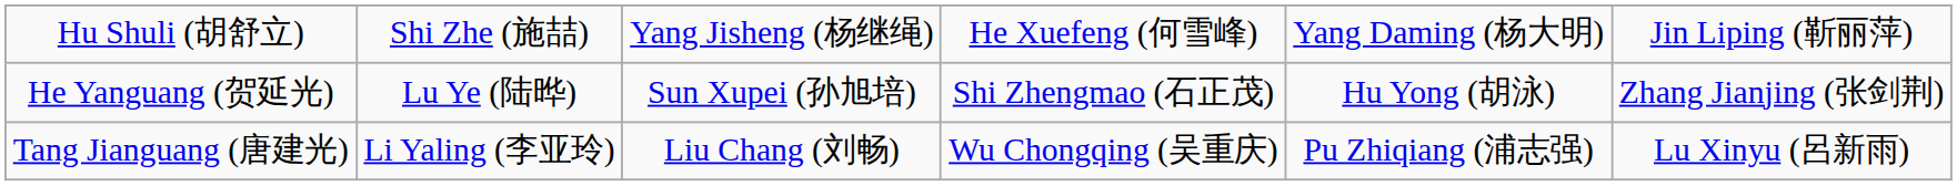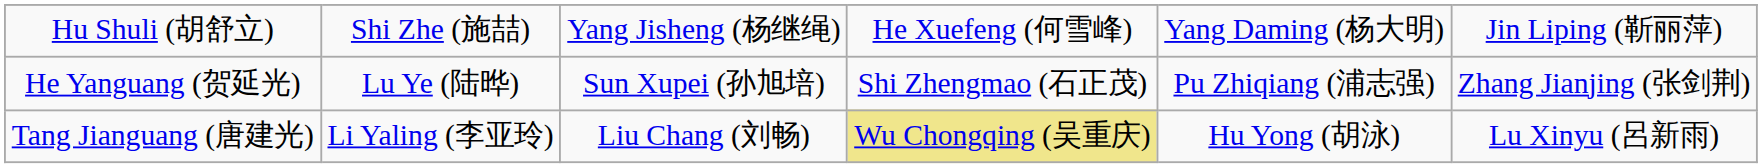He Yanguang (贺延光) | column 5: Hu Yong (胡泳) -> Pu Zhiqiang (浦志强)
Tang Jianguang (唐建光) | column 4: no background -> khaki background
Tang Jianguang (唐建光) | column 5: Pu Zhiqiang (浦志强) -> Hu Yong (胡泳)
